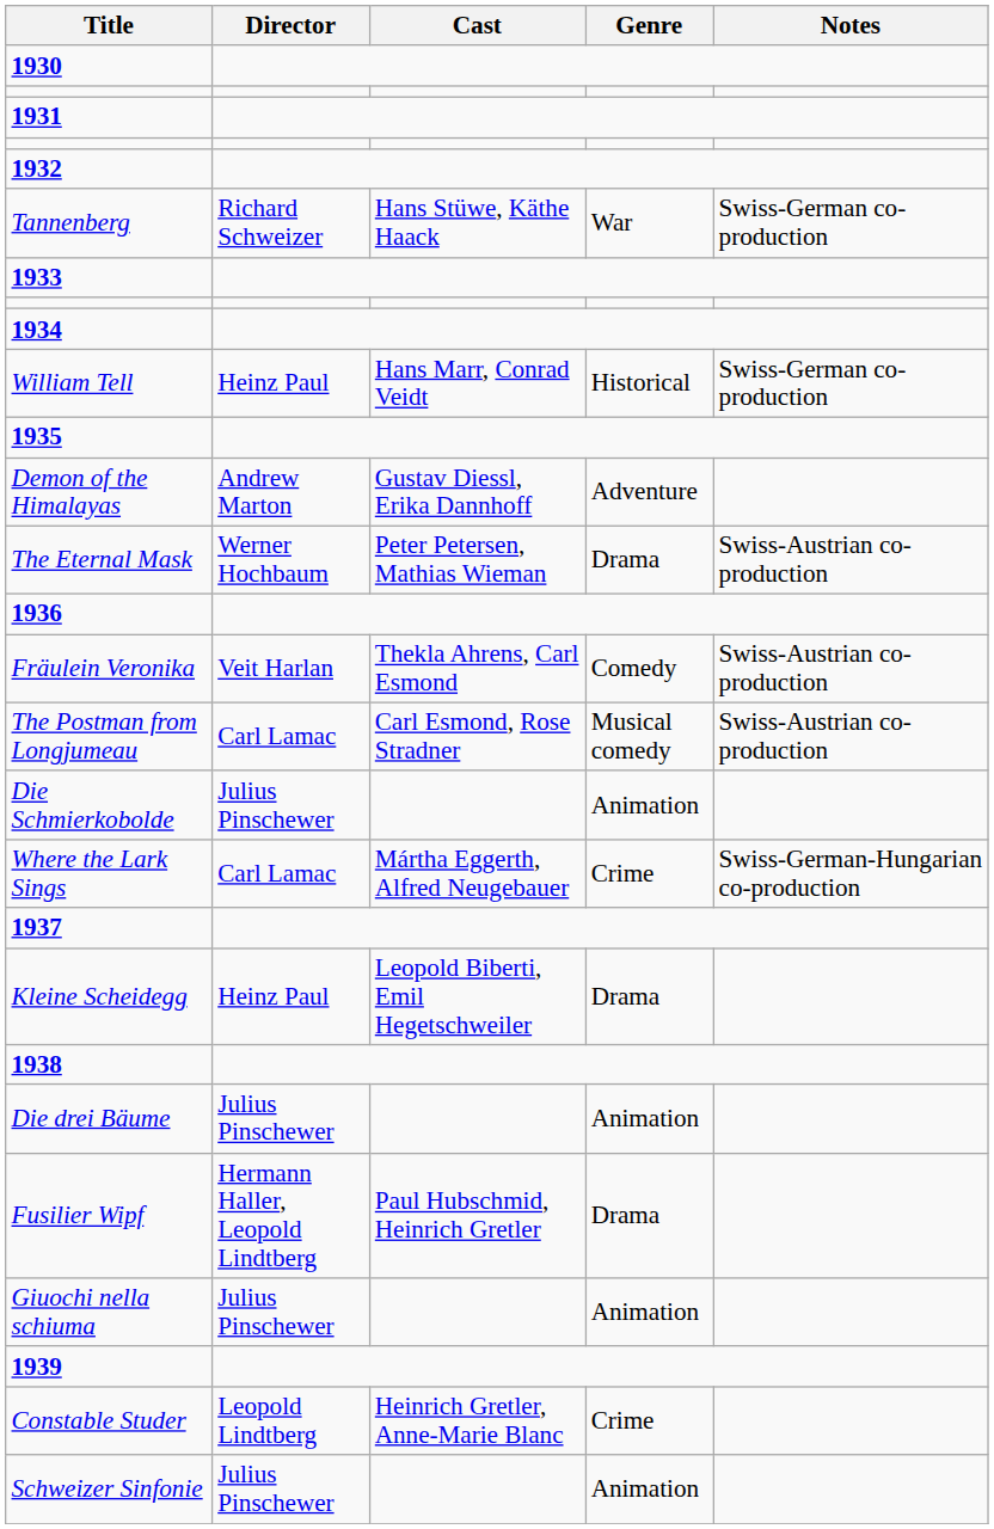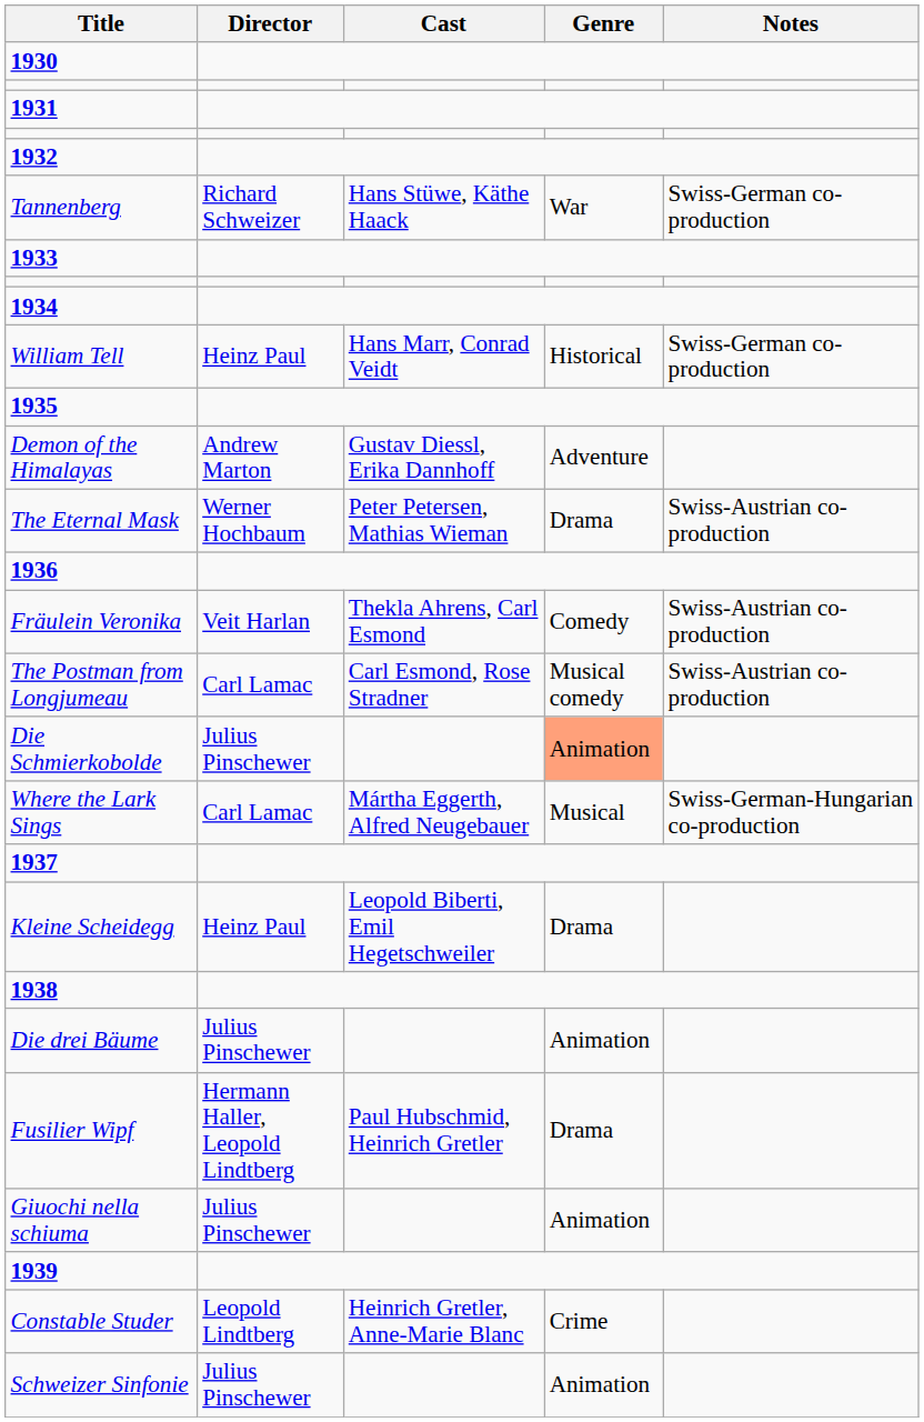Die Schmierkobolde | Genre: no background -> lightsalmon background
Where the Lark Sings | Genre: Crime -> Musical
